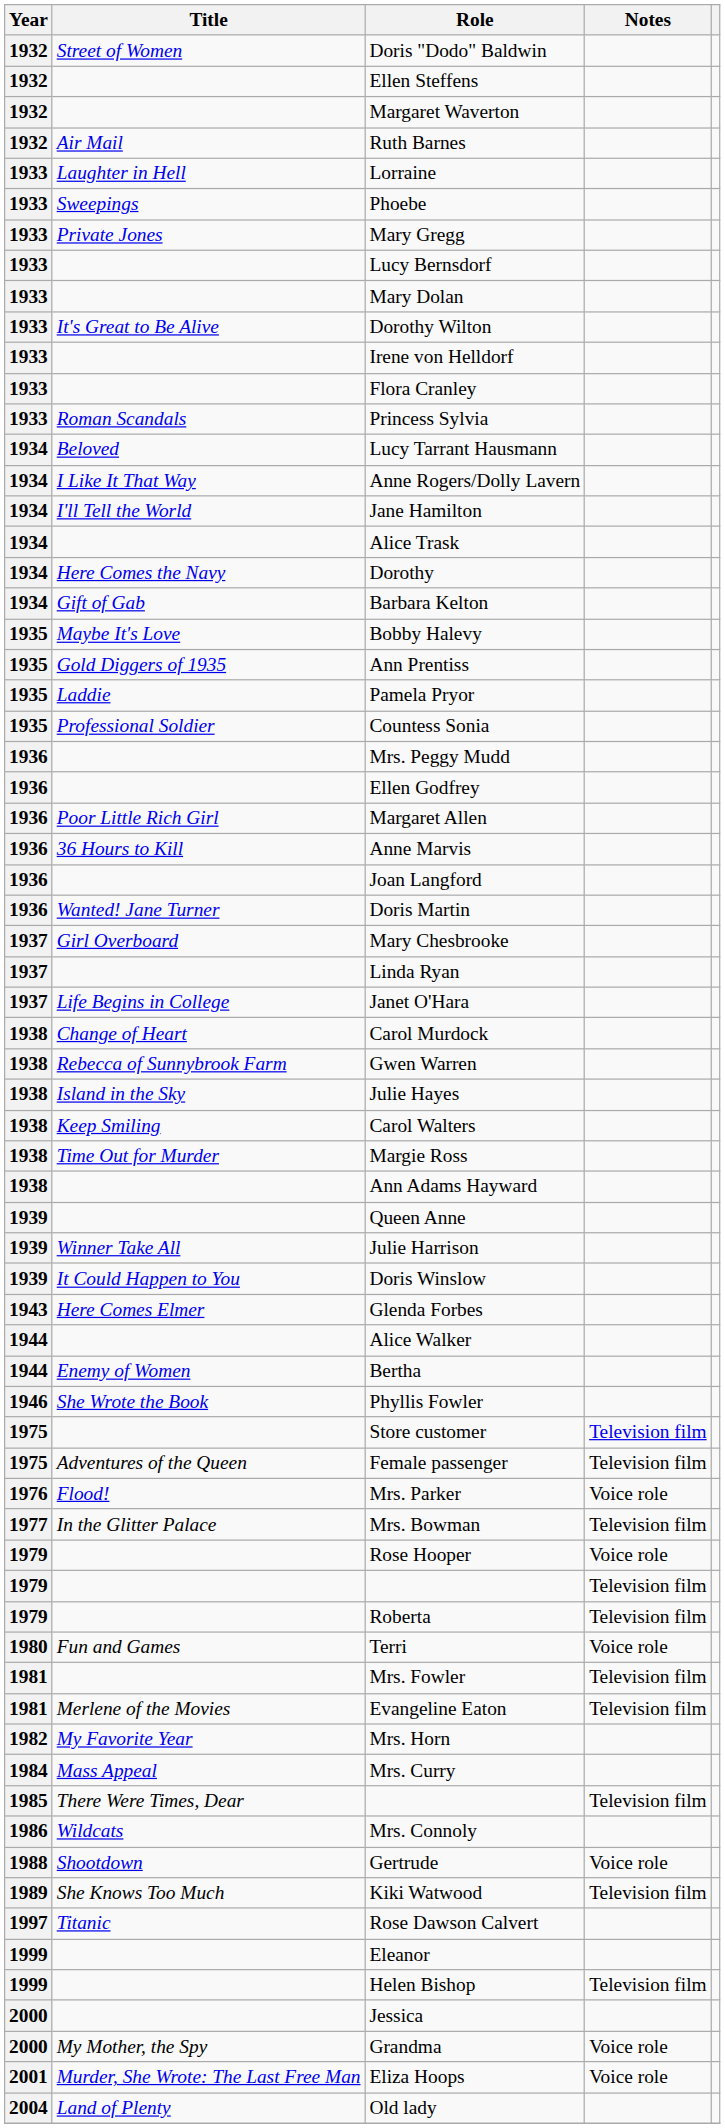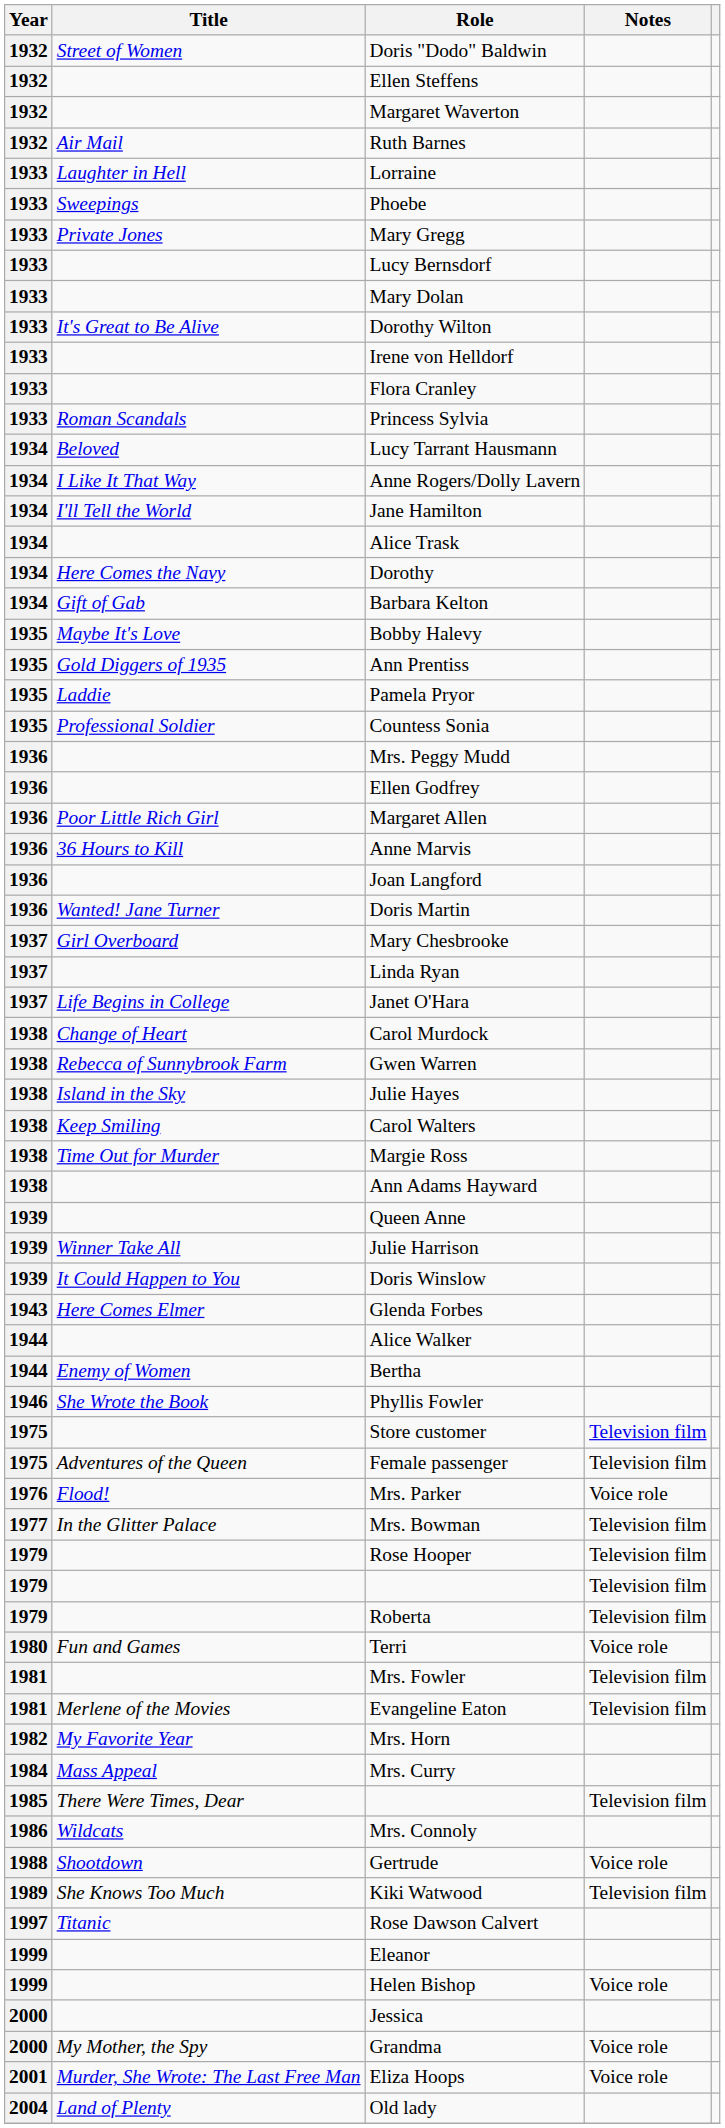Rose Hooper | Notes: Voice role -> Television film
Helen Bishop | Notes: Television film -> Voice role
